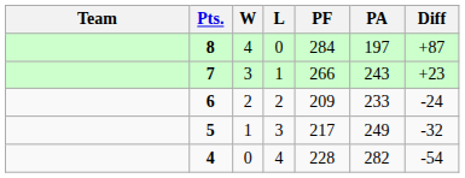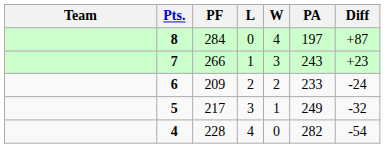columns swapped: W <-> PF
